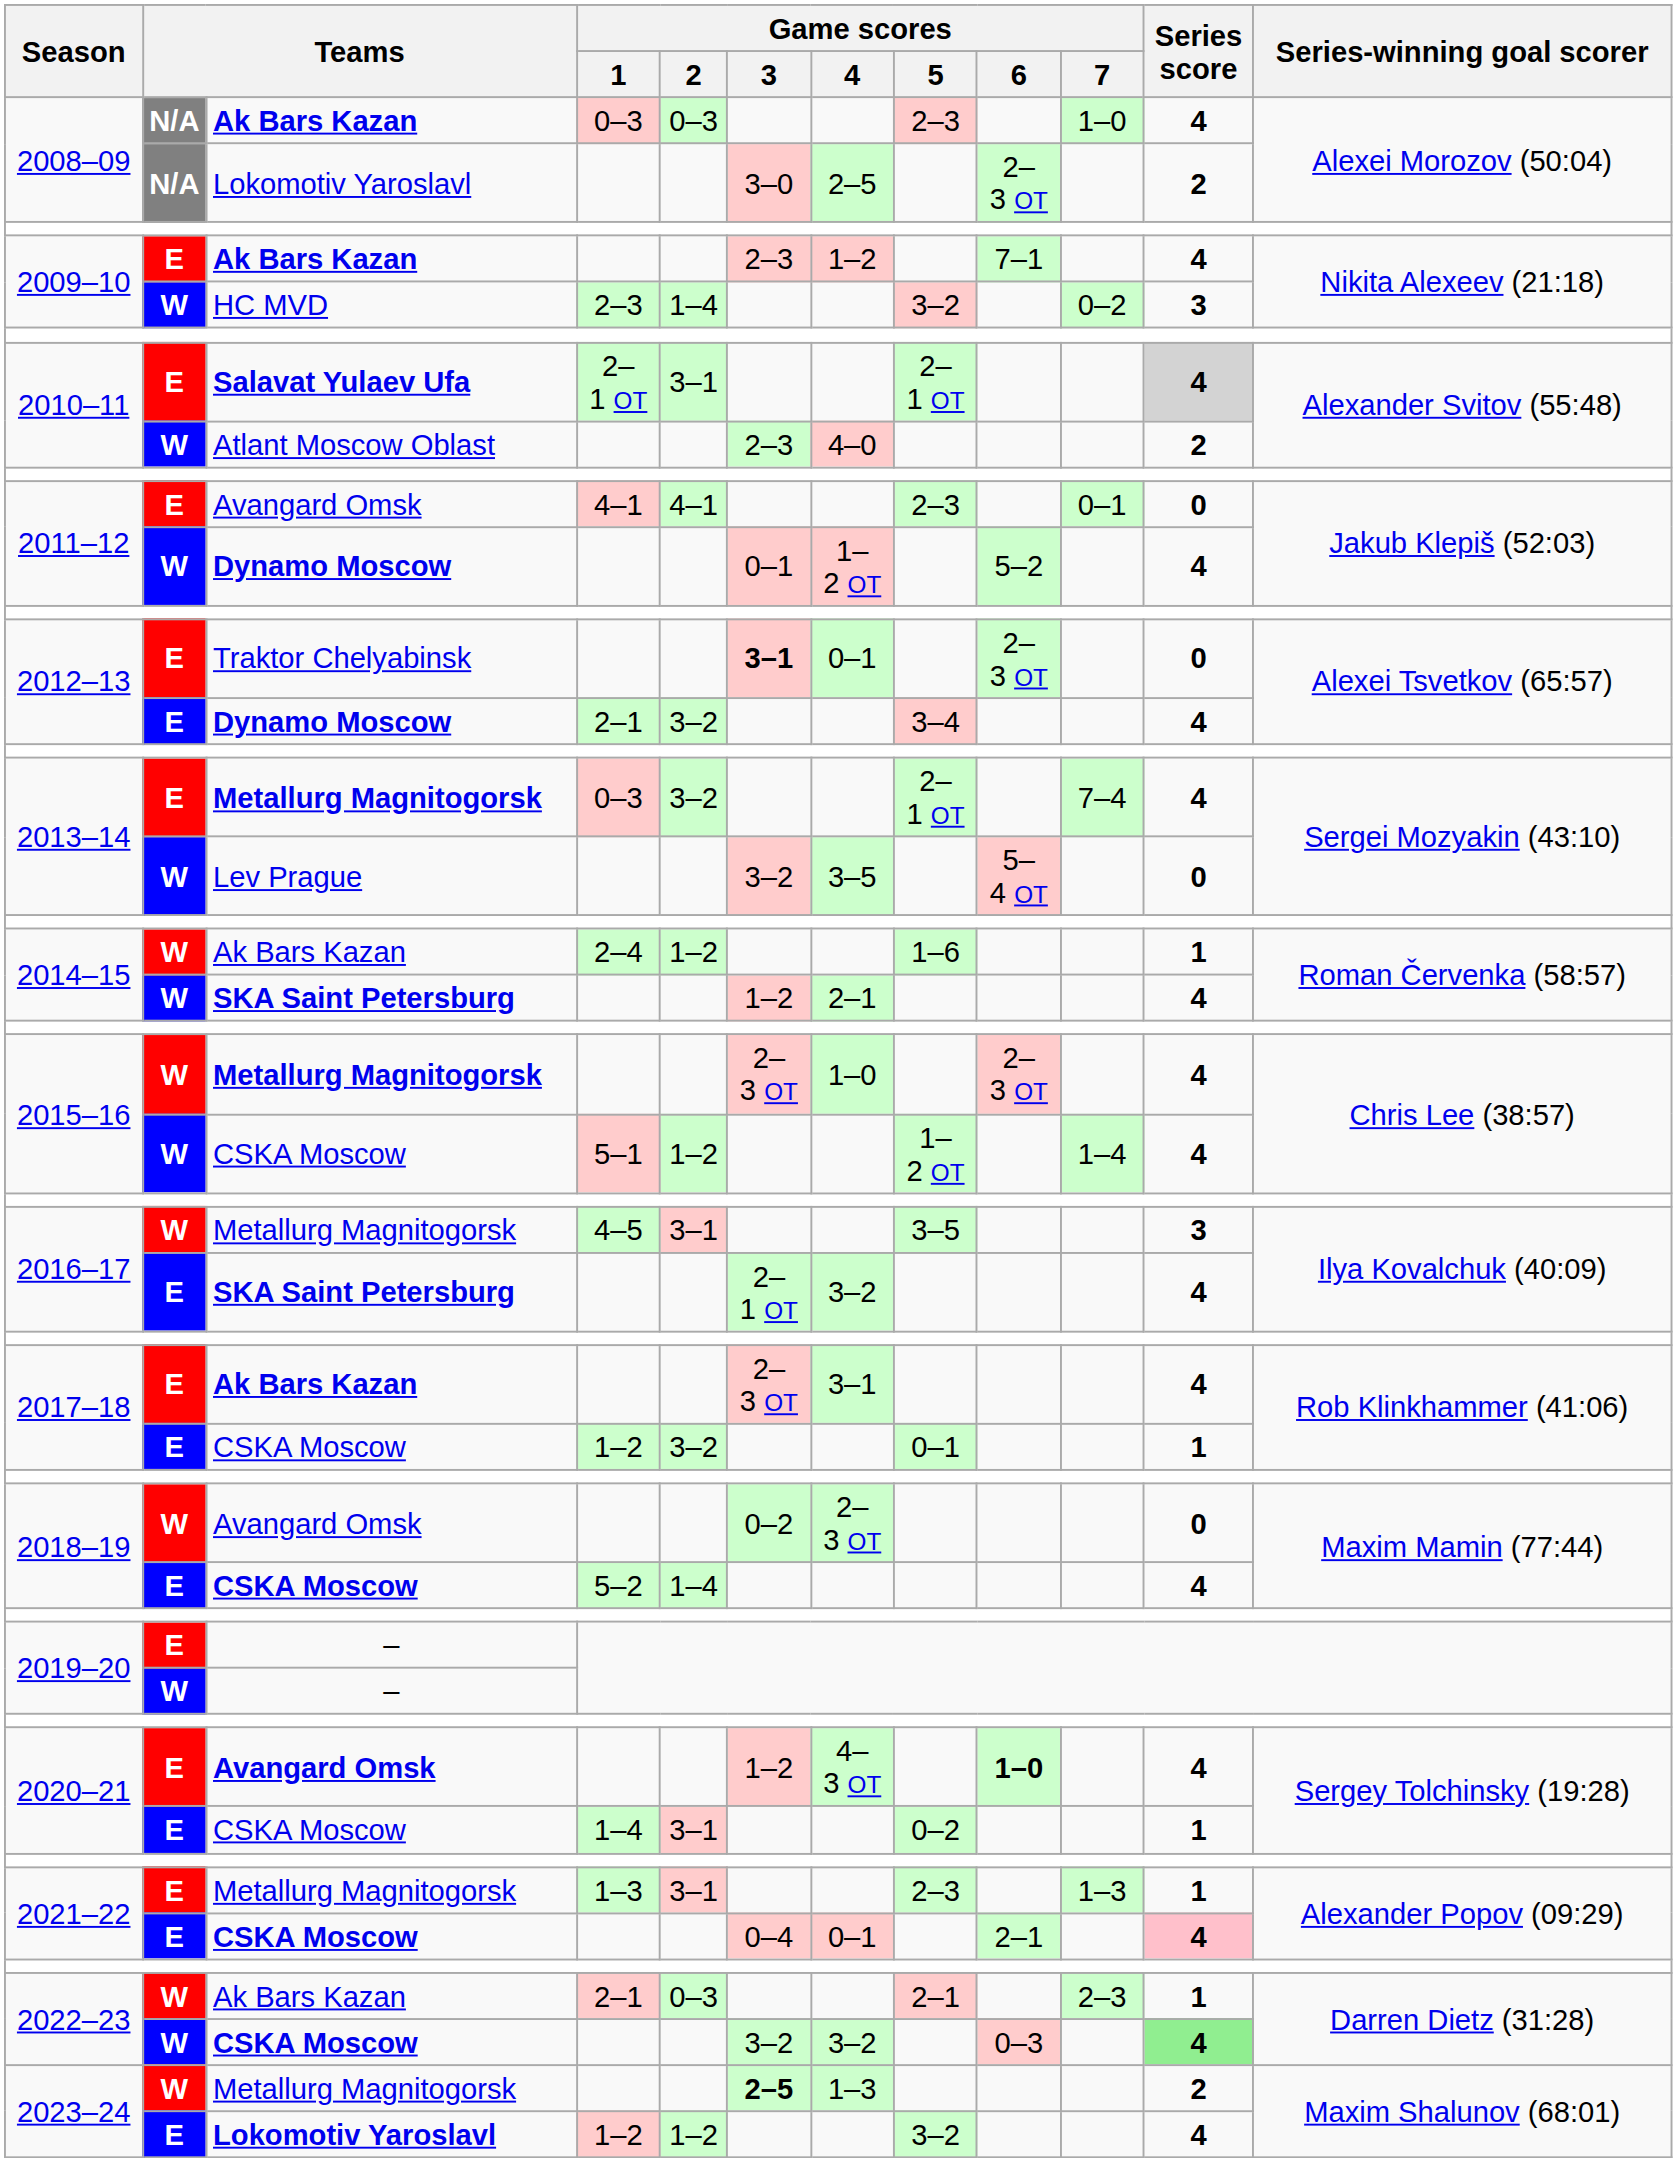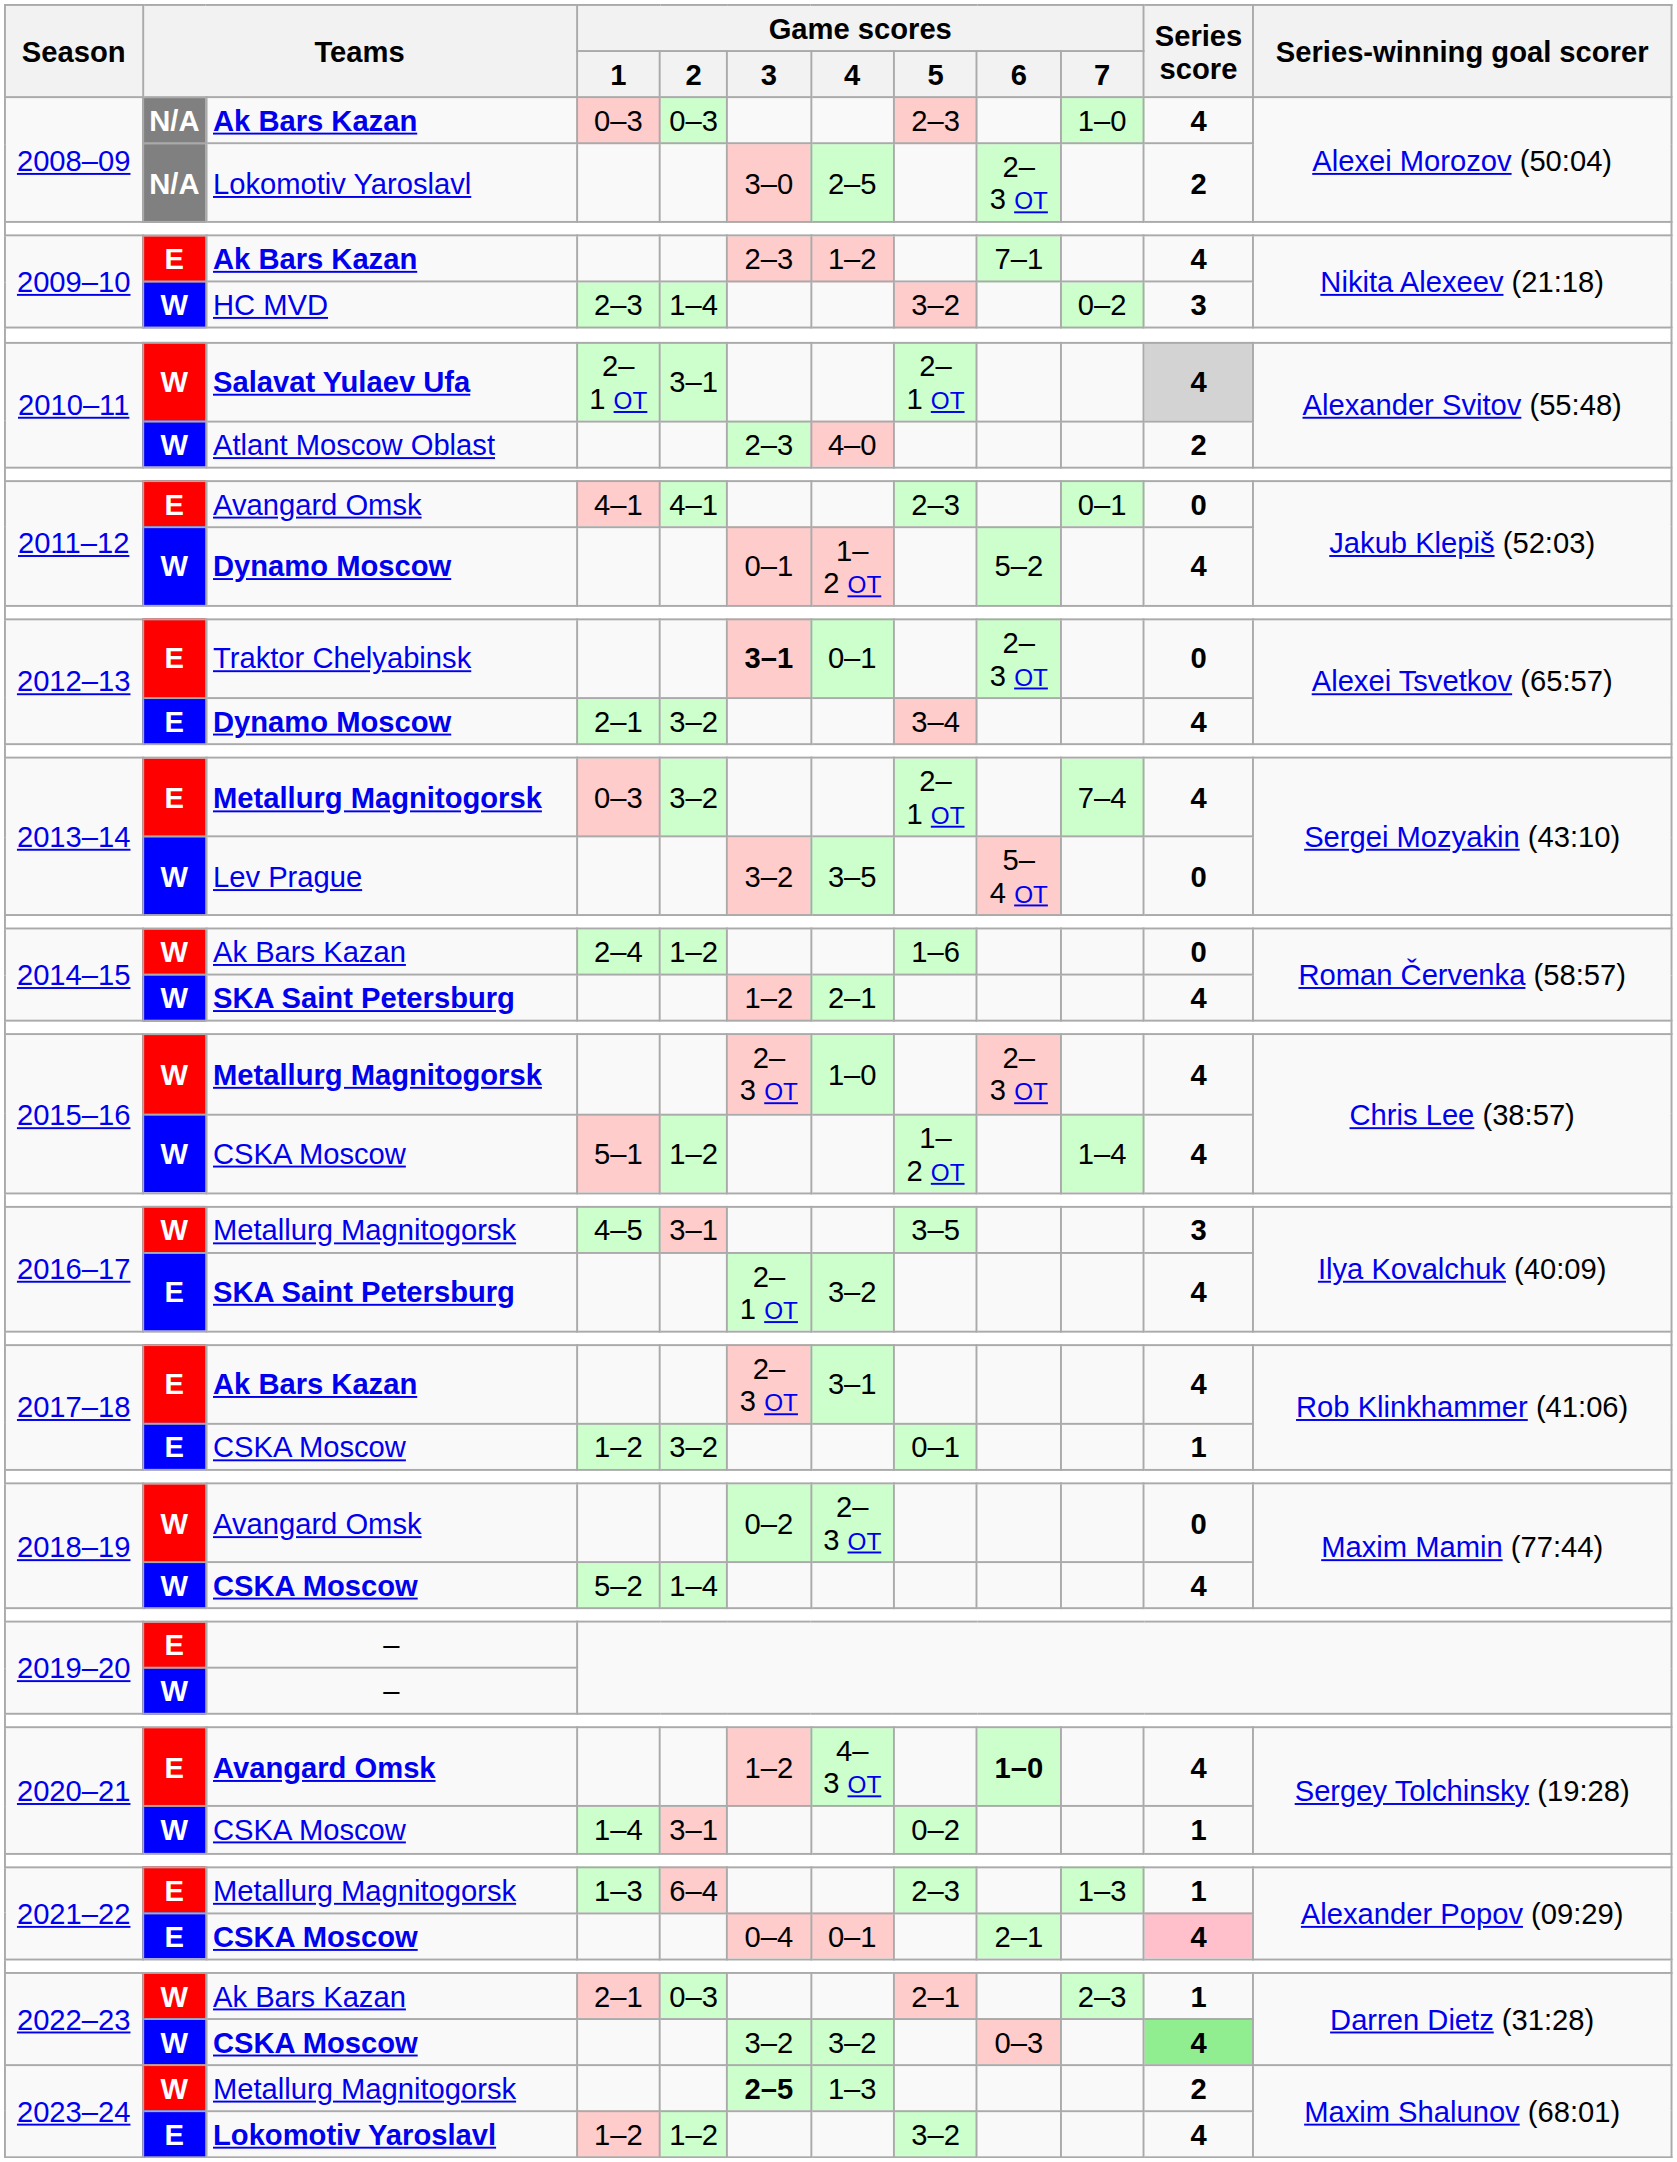2010–11 / Salavat Yulaev Ufa | column 2: E -> W
2014–15 / Ak Bars Kazan | Series score: 1 -> 0
2018–19 / CSKA Moscow | column 2: E -> W
2020–21 / CSKA Moscow | column 2: E -> W
2021–22 / Metallurg Magnitogorsk | Game scores / 2: 3–1 -> 6–4
